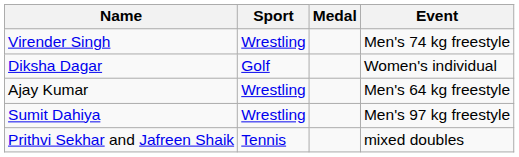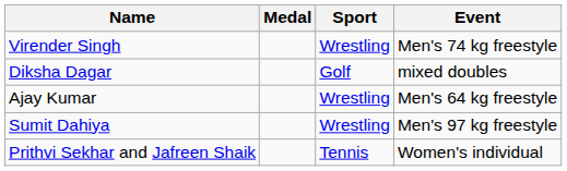columns swapped: Medal <-> Sport
Diksha Dagar | Event: Women's individual -> mixed doubles
Prithvi Sekhar and Jafreen Shaik | Event: mixed doubles -> Women's individual
